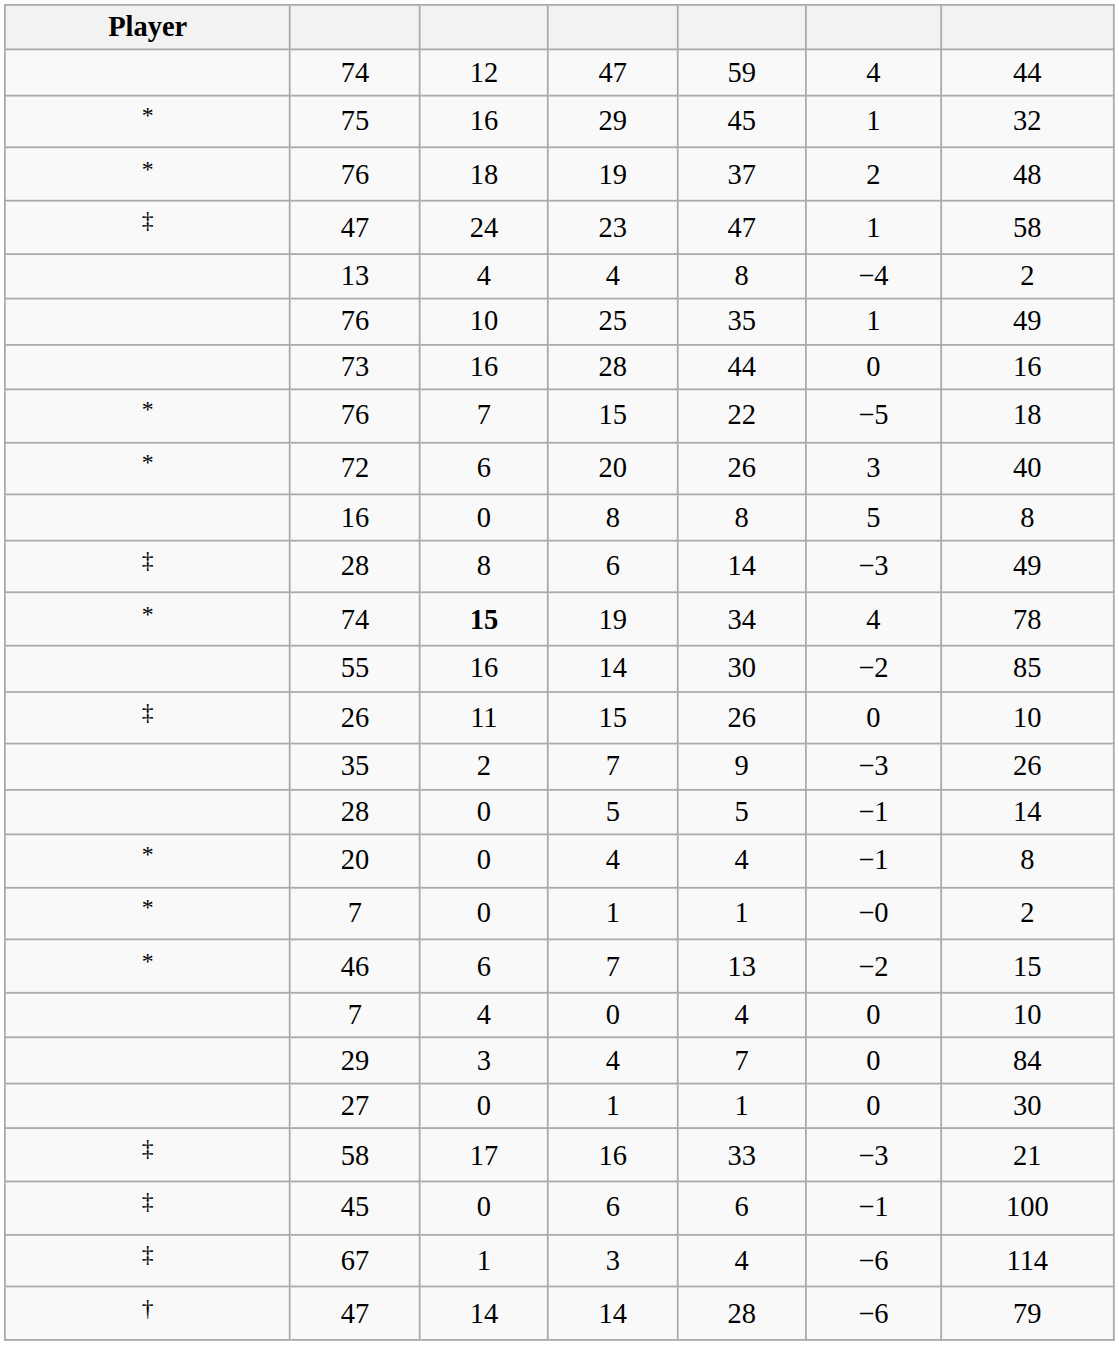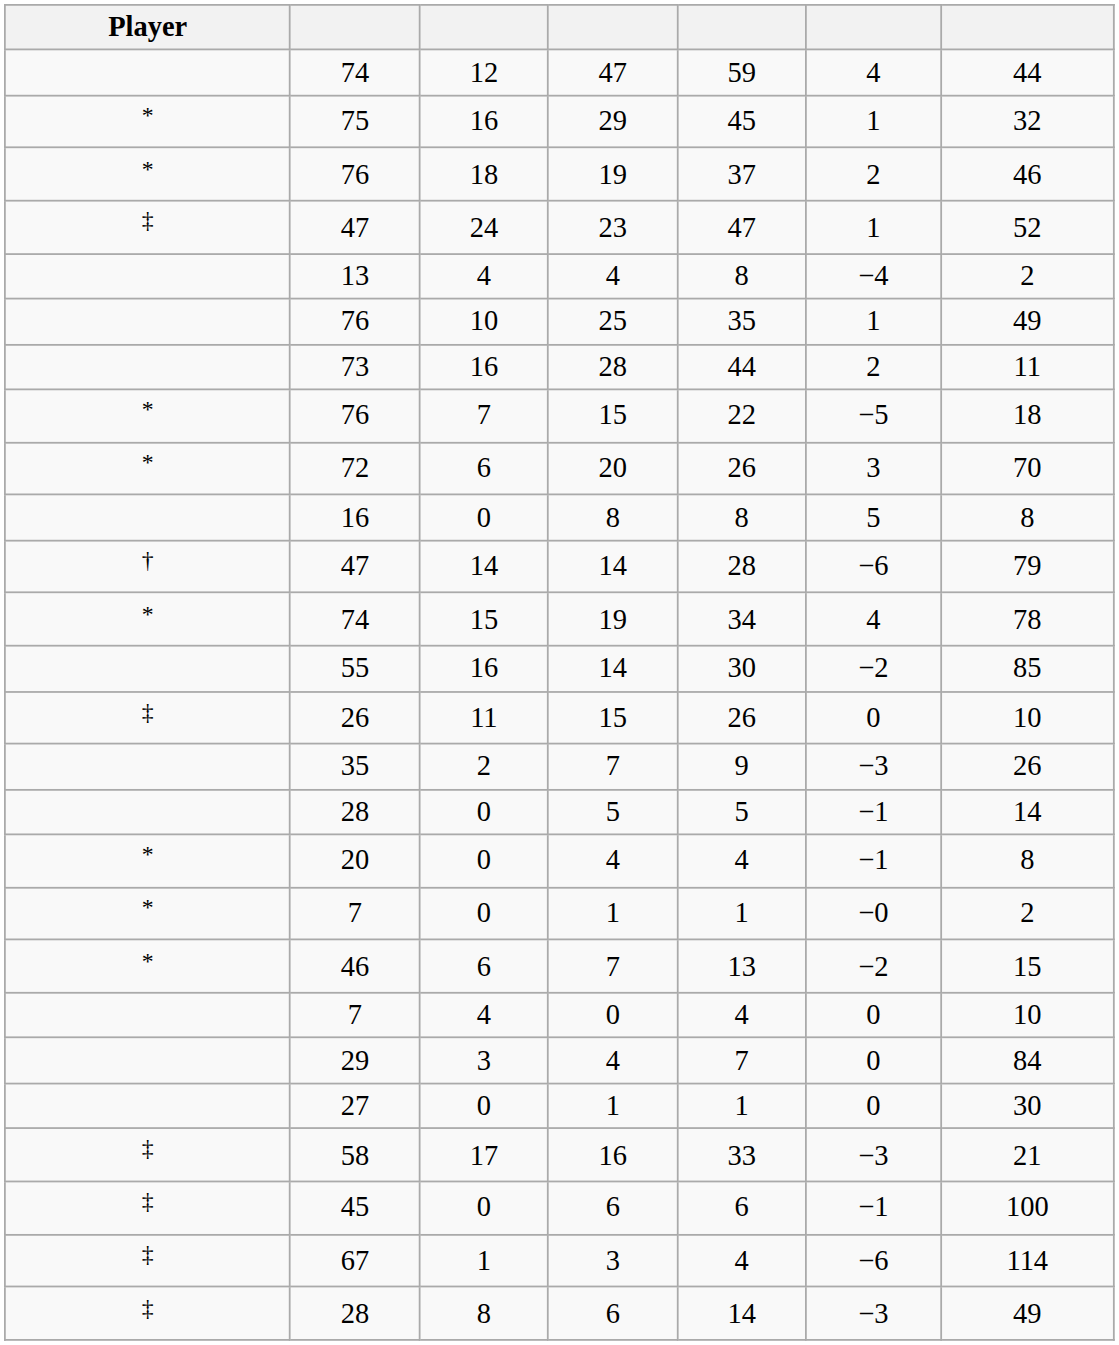76 / 19 | column 7: 48 -> 46
47 / 23 | column 7: 58 -> 52
73 | column 6: 0 -> 2
73 | column 7: 16 -> 11
72 | column 7: 40 -> 70
rows swapped: 28 / 6 <-> 47 / 14
74 / 19 | column 3: bold -> normal
